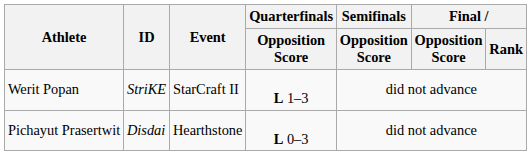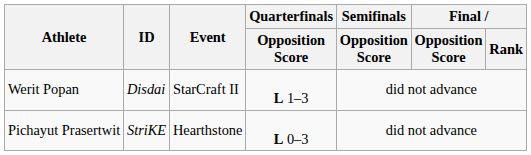Werit Popan | ID: StriKE -> Disdai
Pichayut Prasertwit | ID: Disdai -> StriKE
